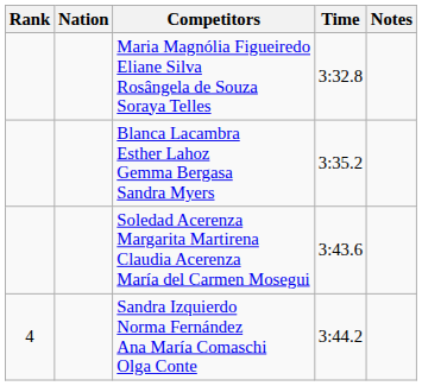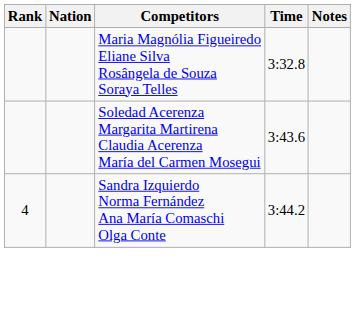- row: Blanca Lacambra Esther Lahoz Gemma Bergasa Sandra Myers | 3:35.2
